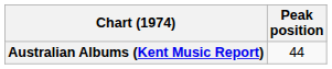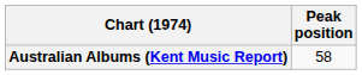Australian Albums (Kent Music Report) | Peak position: 44 -> 58
